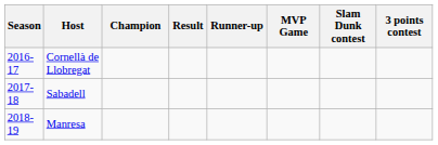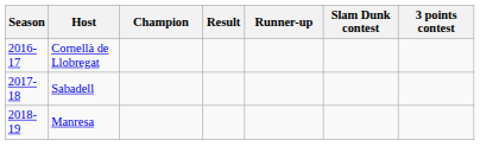- column: MVP Game
